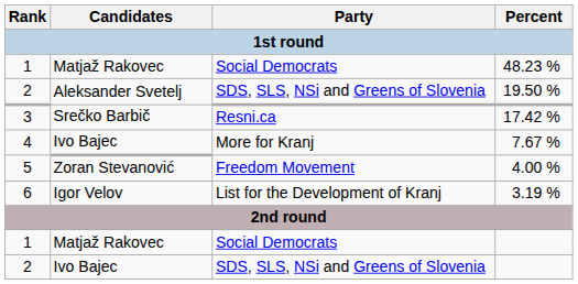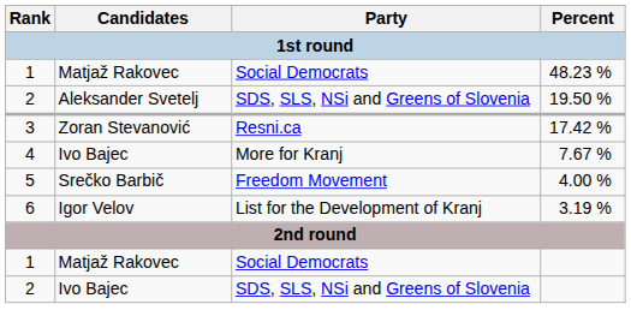17.42 % | Candidates: Srečko Barbič -> Zoran Stevanović
4.00 % | Candidates: Zoran Stevanović -> Srečko Barbič
